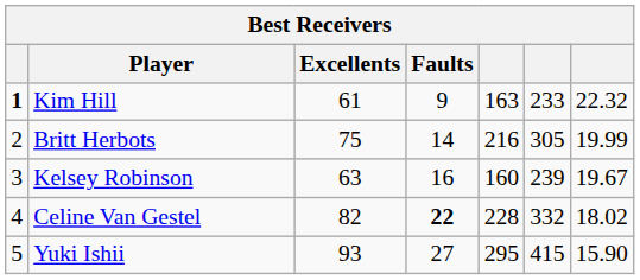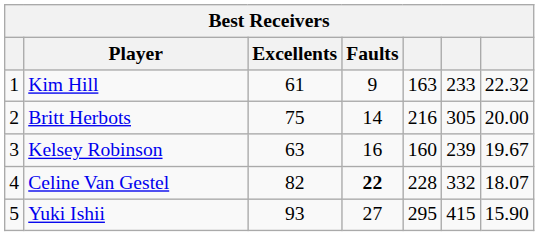Kim Hill | column 1: bold -> normal
Britt Herbots | column 7: 19.99 -> 20.00
Celine Van Gestel | column 7: 18.02 -> 18.07
